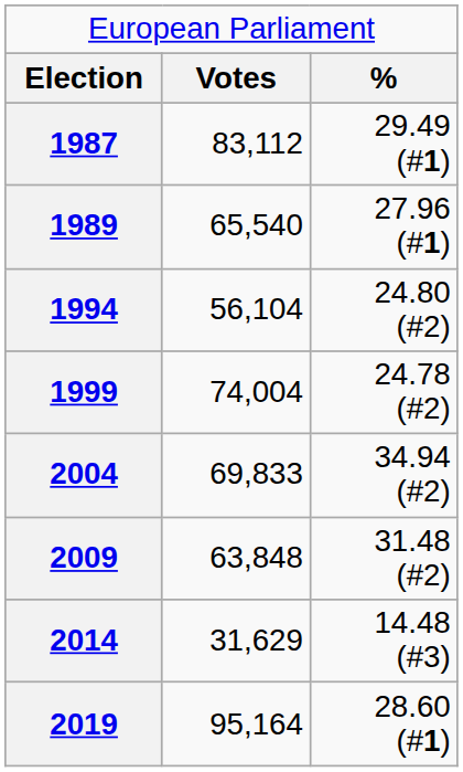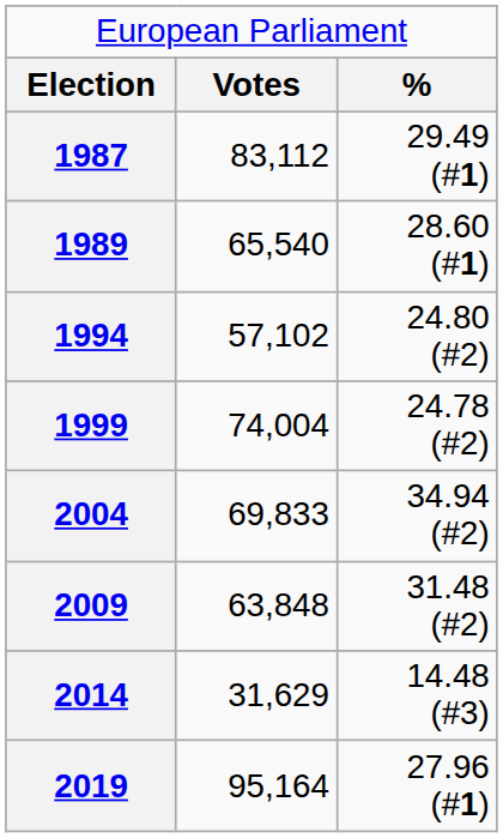1989 | column 3: 27.96 (#1) -> 28.60 (#1)
1994 | column 2: 56,104 -> 57,102
2019 | column 3: 28.60 (#1) -> 27.96 (#1)
